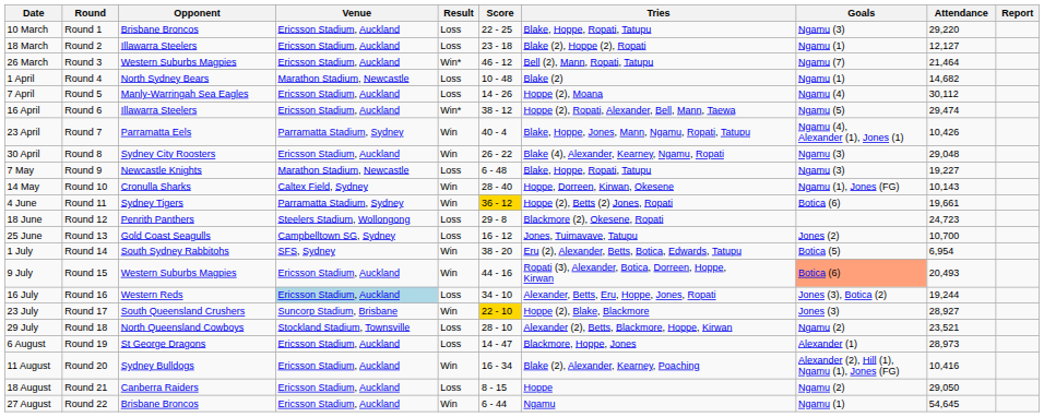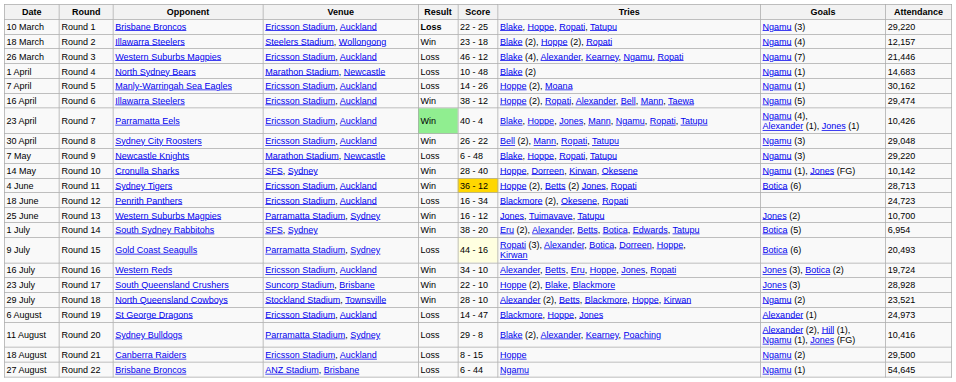- column: Report
10 March | Result: normal -> bold
18 March | Venue: Ericsson Stadium, Auckland -> Steelers Stadium, Wollongong
18 March | Result: Loss -> Win
18 March | Goals: Ngamu (1) -> Ngamu (4)
18 March | Attendance: 12,127 -> 12,157
26 March | Result: Win* -> Loss
26 March | Tries: Bell (2), Mann, Ropati, Tatupu -> Blake (4), Alexander, Kearney, Ngamu, Ropati
26 March | Attendance: 21,464 -> 21,446
1 April | Attendance: 14,682 -> 14,683
7 April | Goals: Ngamu (4) -> Ngamu (1)
7 April | Attendance: 30,112 -> 30,162
16 April | Result: Win* -> Win
23 April | Venue: Parramatta Stadium, Sydney -> Ericsson Stadium, Auckland
23 April | Result: no background -> lightgreen background
30 April | Tries: Blake (4), Alexander, Kearney, Ngamu, Ropati -> Bell (2), Mann, Ropati, Tatupu
7 May | Attendance: 19,227 -> 29,220
14 May | Venue: Caltex Field, Sydney -> SFS, Sydney
14 May | Attendance: 10,143 -> 10,142
4 June | Venue: Parramatta Stadium, Sydney -> Ericsson Stadium, Auckland
4 June | Attendance: 19,661 -> 28,713
18 June | Venue: Steelers Stadium, Wollongong -> Ericsson Stadium, Auckland
18 June | Score: 29 - 8 -> 16 - 34
25 June | Opponent: Gold Coast Seagulls -> Western Suburbs Magpies
25 June | Venue: Campbelltown SG, Sydney -> Parramatta Stadium, Sydney
25 June | Result: Loss -> Win
9 July | Opponent: Western Suburbs Magpies -> Gold Coast Seagulls
9 July | Venue: Ericsson Stadium, Auckland -> Parramatta Stadium, Sydney
9 July | Result: Win -> Loss
9 July | Score: no background -> lightyellow background
9 July | Goals: lightsalmon background -> no background
16 July | Venue: lightblue background -> no background
16 July | Result: Loss -> Win
16 July | Attendance: 19,244 -> 19,724
23 July | Score: gold background -> no background
23 July | Attendance: 28,927 -> 28,928
29 July | Result: Loss -> Win
6 August | Attendance: 28,973 -> 24,973
11 August | Venue: Ericsson Stadium, Auckland -> Parramatta Stadium, Sydney
11 August | Result: Win -> Loss
11 August | Score: 16 - 34 -> 29 - 8
18 August | Attendance: 29,050 -> 29,500
27 August | Venue: Ericsson Stadium, Auckland -> ANZ Stadium, Brisbane
27 August | Result: Win -> Loss
